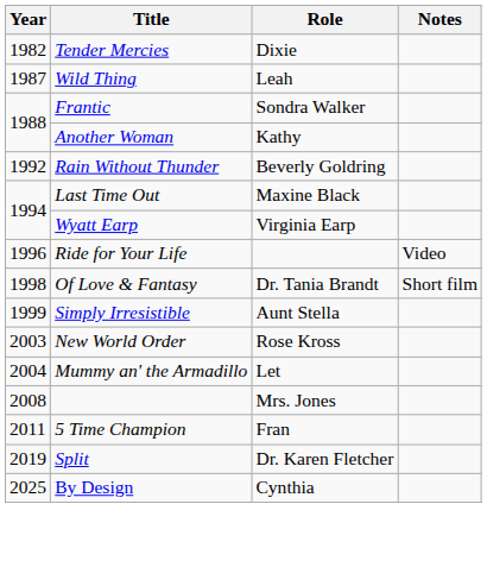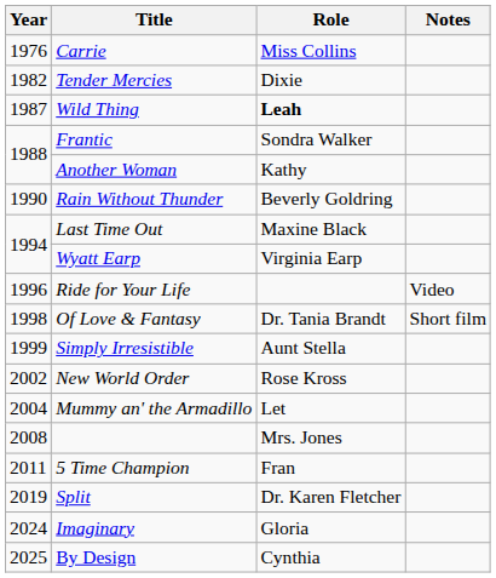+ row: 1976 | Carrie | Miss Collins
Wild Thing | Role: normal -> bold
Rain Without Thunder | Year: 1992 -> 1990
New World Order | Year: 2003 -> 2002
+ row: 2024 | Imaginary | Gloria
